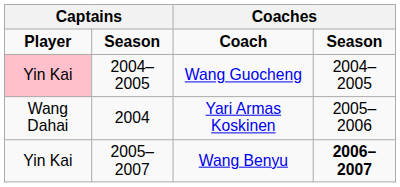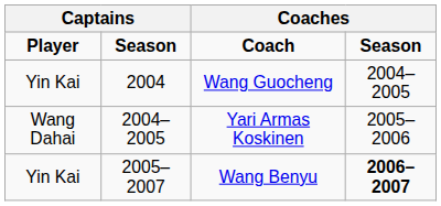Wang Guocheng | column 1: pink background -> no background
Wang Guocheng | column 2: 2004–2005 -> 2004
Yari Armas Koskinen | column 2: 2004 -> 2004–2005
